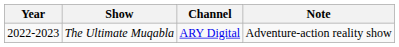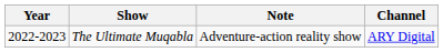columns swapped: Channel <-> Note
